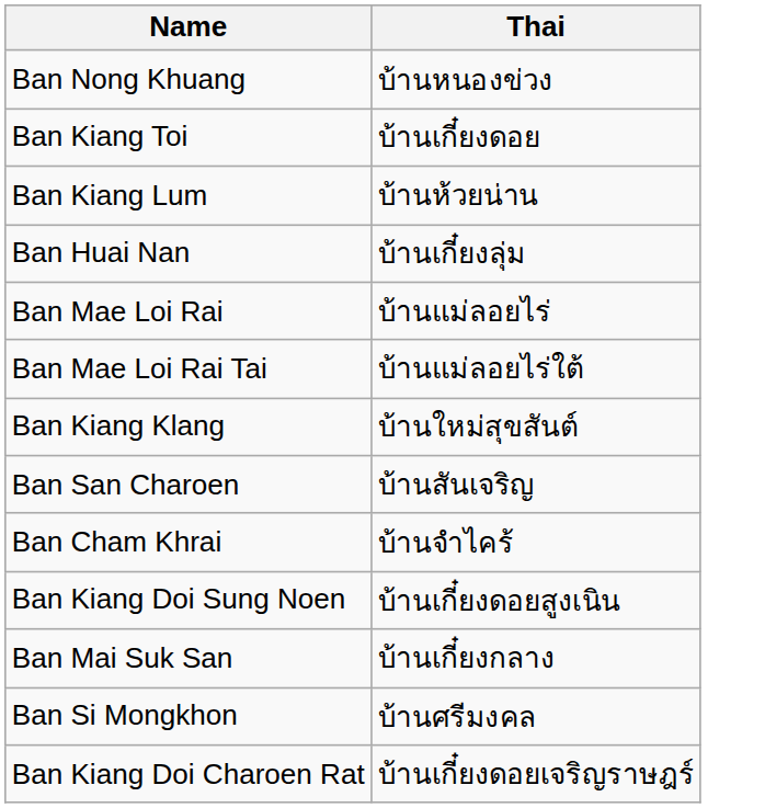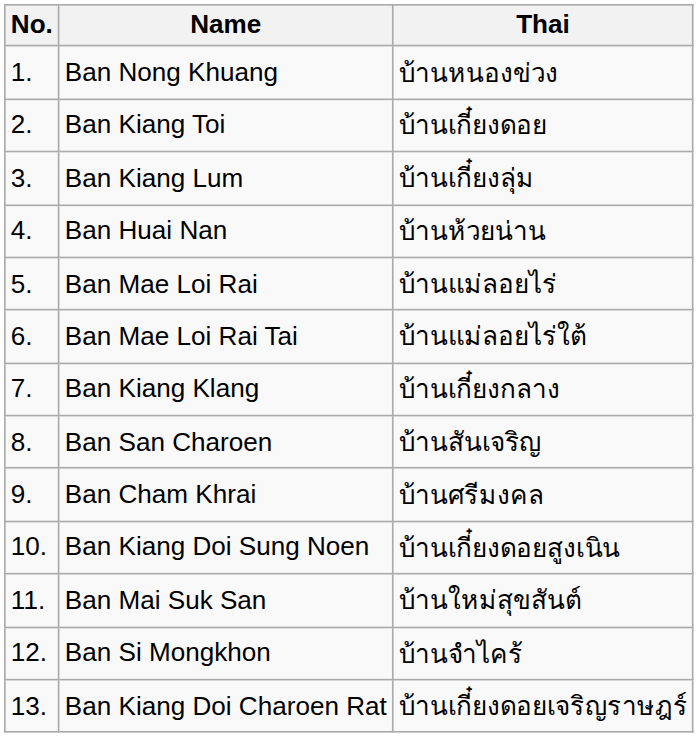+ column: No. | 1. | 2. | 3. | 4. | 5. | 6. | 7. | 8. | 9. | 10. | 11. | 12. | 13.
Ban Kiang Lum | Thai: บ้านห้วยน่าน -> บ้านเกี๋ยงลุ่ม
Ban Huai Nan | Thai: บ้านเกี๋ยงลุ่ม -> บ้านห้วยน่าน
Ban Kiang Klang | Thai: บ้านใหม่สุขสันต์ -> บ้านเกี๋ยงกลาง
Ban Cham Khrai | Thai: บ้านจำไคร้ -> บ้านศรีมงคล
Ban Mai Suk San | Thai: บ้านเกี๋ยงกลาง -> บ้านใหม่สุขสันต์
Ban Si Mongkhon | Thai: บ้านศรีมงคล -> บ้านจำไคร้
